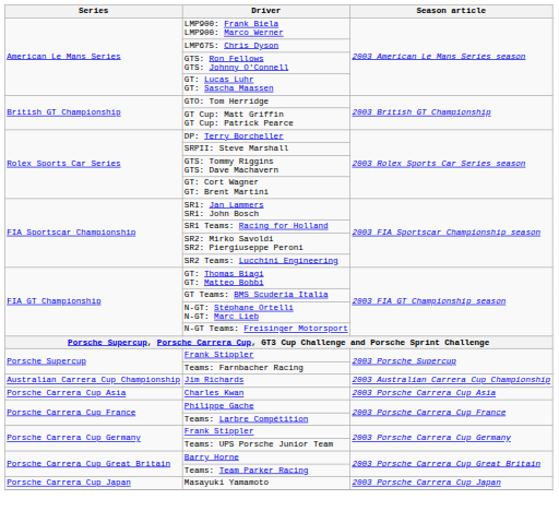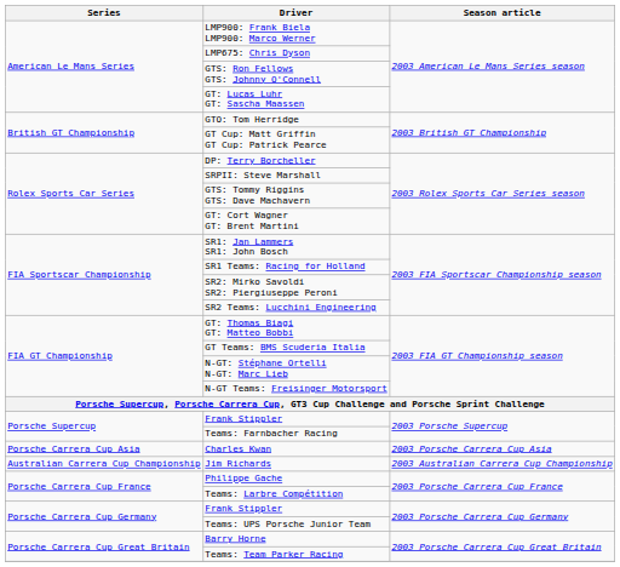rows swapped: Charles Kwan <-> Jim Richards
- row: Porsche Carrera Cup Japan | Masayuki Yamamoto | 2003 Porsche Carrera Cup Japan
